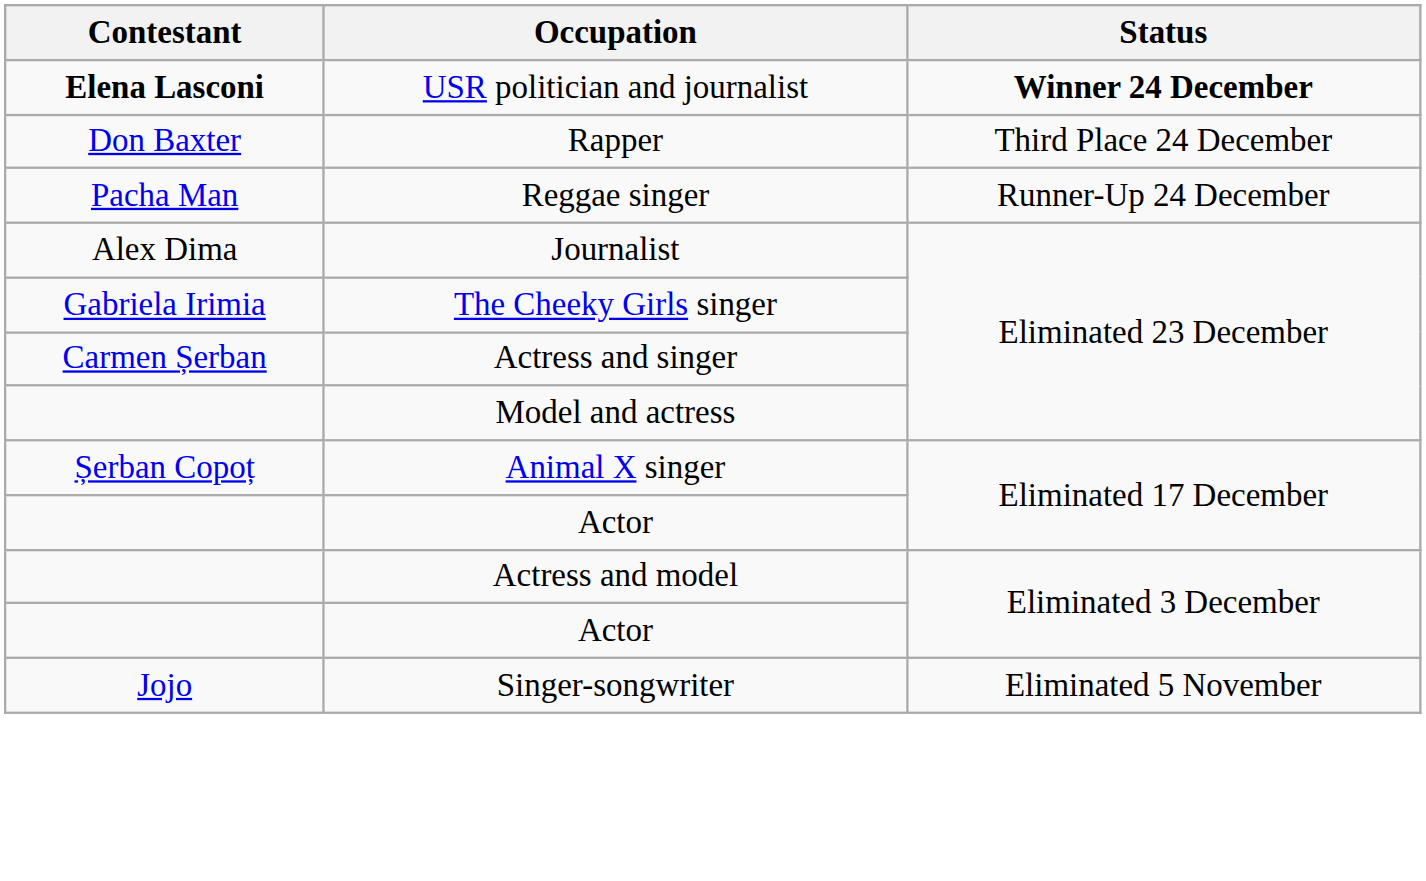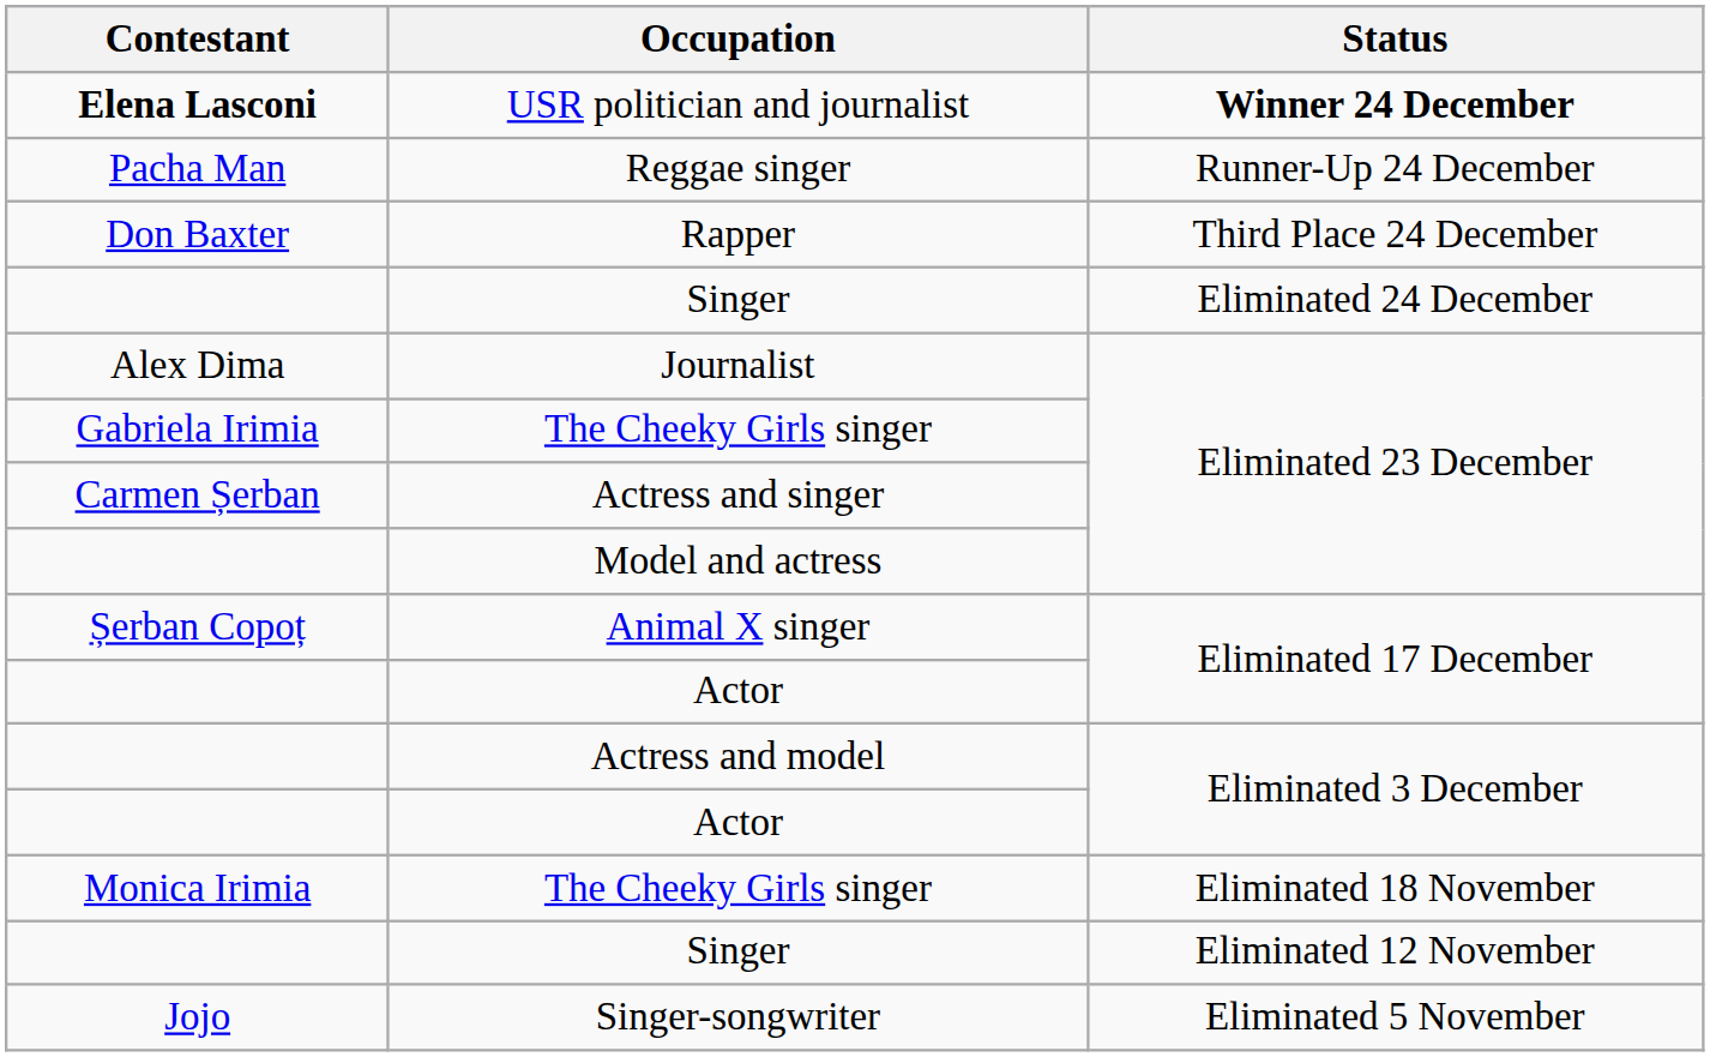rows swapped: Reggae singer <-> Rapper
+ row: Singer | Eliminated 24 December
+ row: Monica Irimia | The Cheeky Girls singer | Eliminated 18 November
+ row: Singer | Eliminated 12 November
